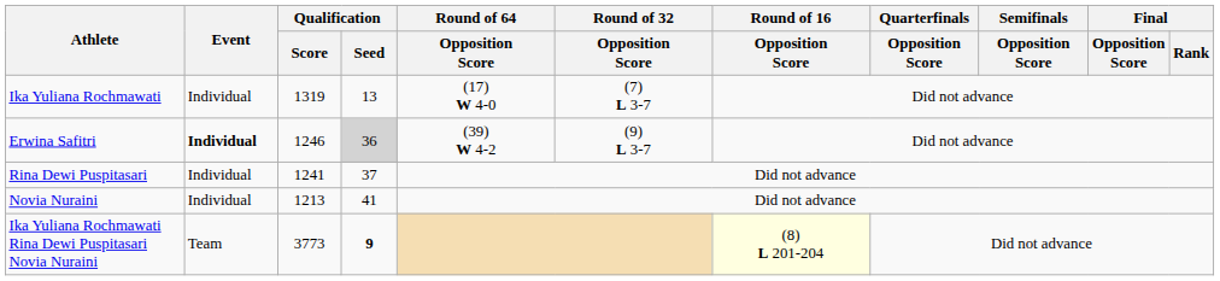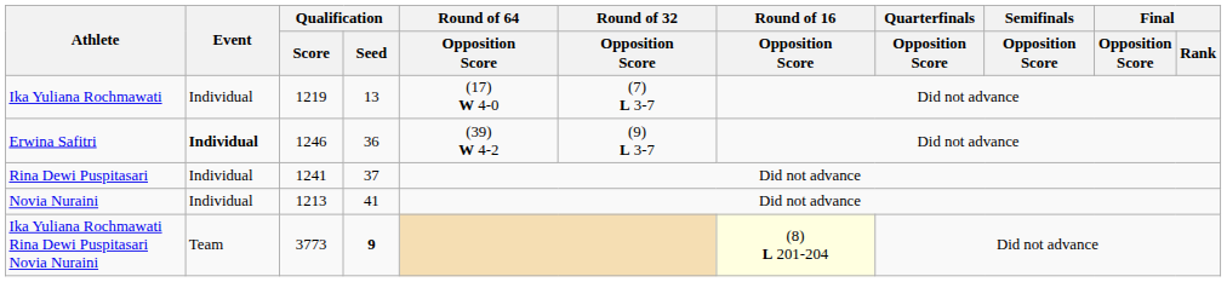Ika Yuliana Rochmawati | Qualification / Score: 1319 -> 1219
Erwina Safitri | Qualification / Seed: lightgrey background -> no background
